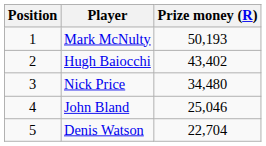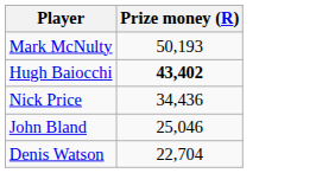- column: Position | 1 | 2 | 3 | 4 | 5
Hugh Baiocchi | Prize money (R): normal -> bold
Nick Price | Prize money (R): 34,480 -> 34,436
